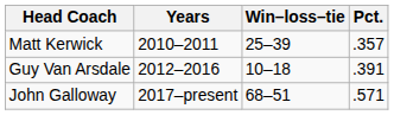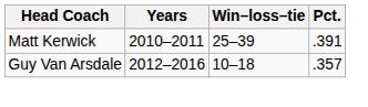Matt Kerwick | Pct.: .357 -> .391
Guy Van Arsdale | Pct.: .391 -> .357
- row: John Galloway | 2017–present | 68–51 | .571
